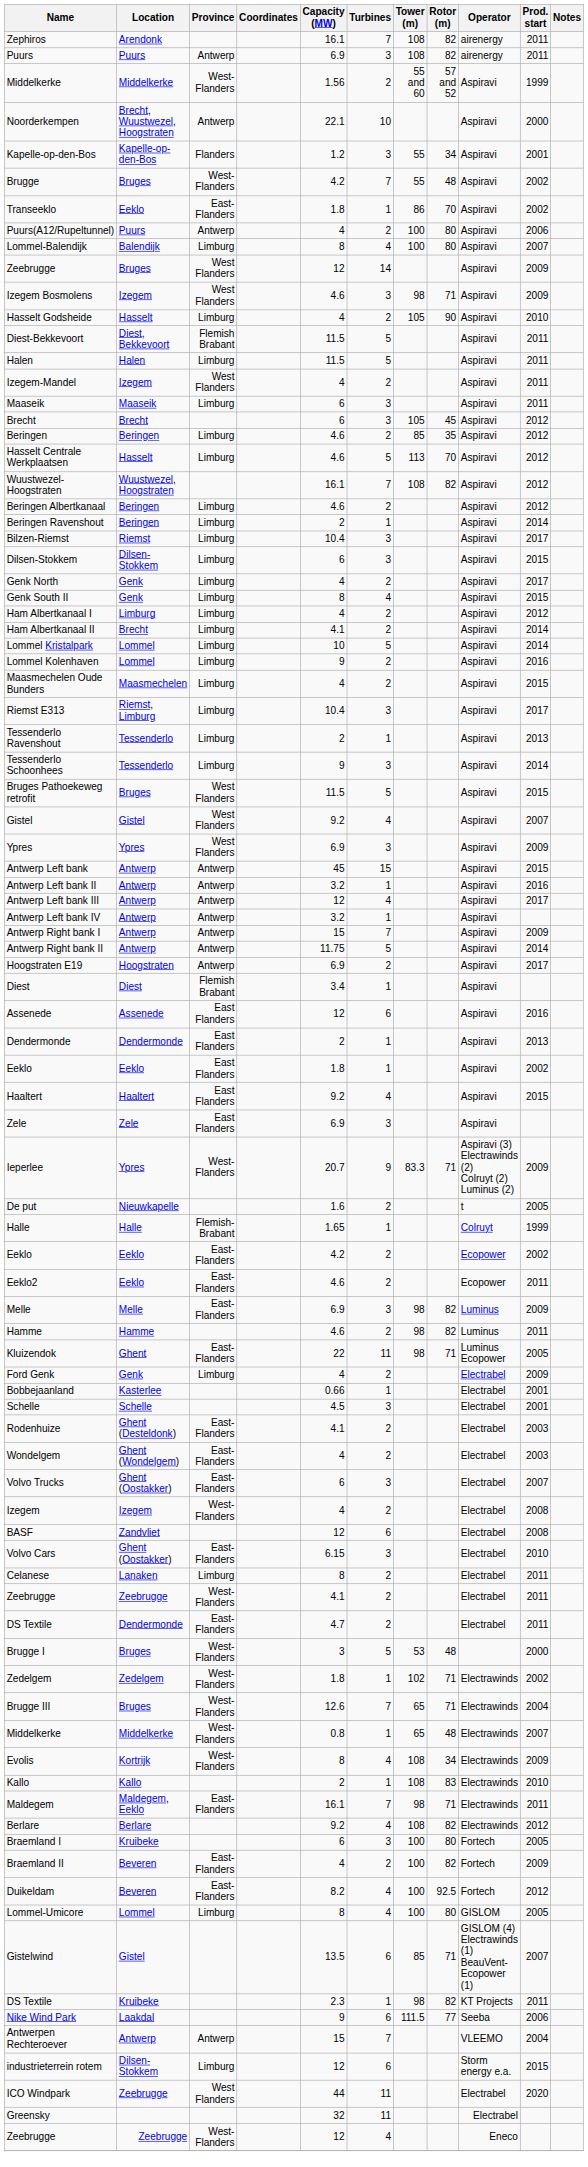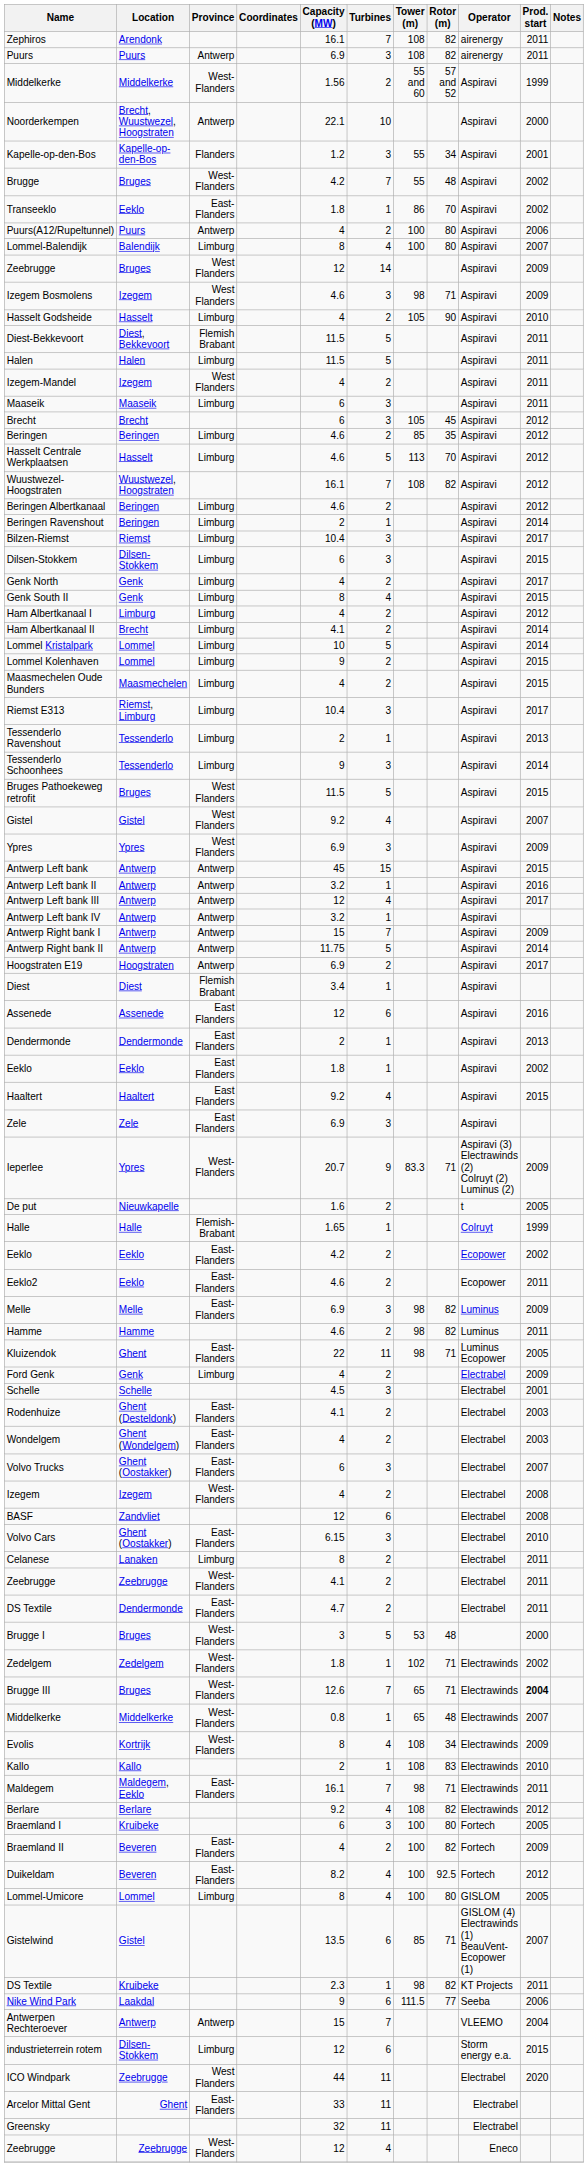Lommel Kolenhaven | Prod. start: 2016 -> 2015
- row: Bobbejaanland | Kasterlee | 0.66 | 1 | Electrabel | 2001
Brugge III | Prod. start: normal -> bold
+ row: Arcelor Mittal Gent | Ghent | East-Flanders | 33 | 11 | Electrabel
